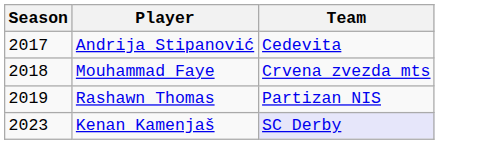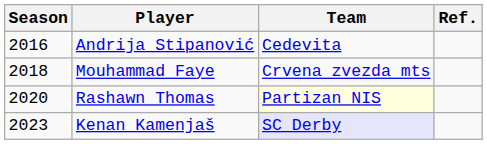+ column: Ref.
Andrija Stipanović | Season: 2017 -> 2016
Rashawn Thomas | Season: 2019 -> 2020
Rashawn Thomas | Team: no background -> lightyellow background
